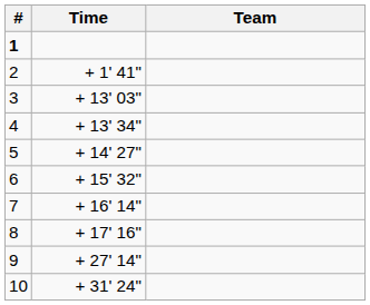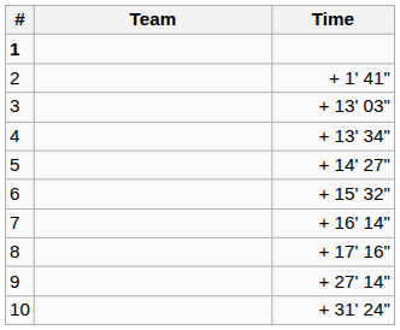columns swapped: Team <-> Time
